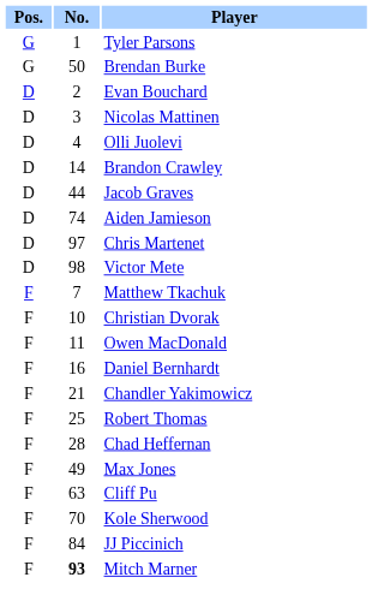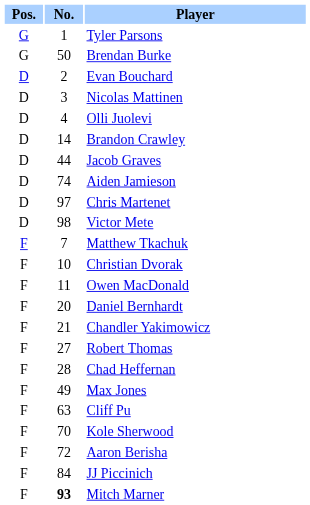Daniel Bernhardt | No.: 16 -> 20
Robert Thomas | No.: 25 -> 27
+ row: F | 72 | Aaron Berisha
